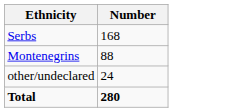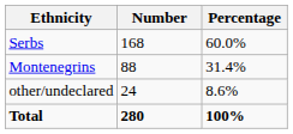+ column: Percentage | 60.0% | 31.4% | 8.6% | 100%
